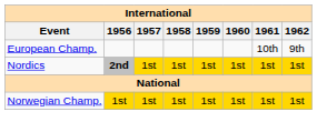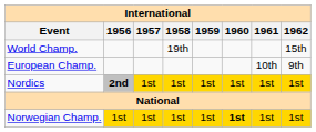+ row: World Champ. | 19th | 15th
Norwegian Champ. | 1960: normal -> bold
